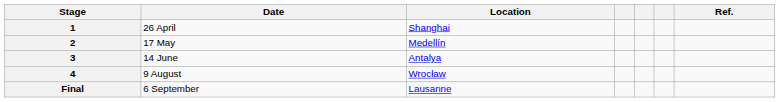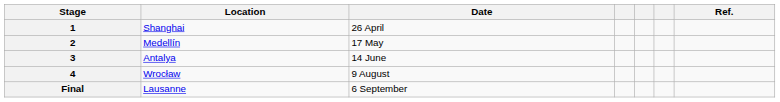columns swapped: Date <-> Location
